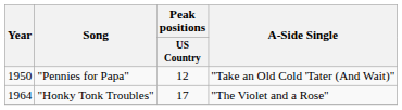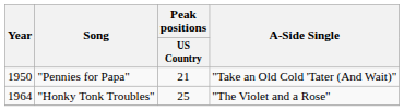"Pennies for Papa" | Peak positions / US Country: 12 -> 21
"Honky Tonk Troubles" | Peak positions / US Country: 17 -> 25
